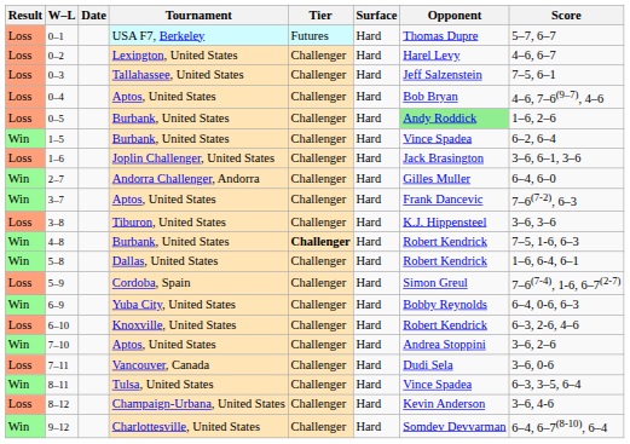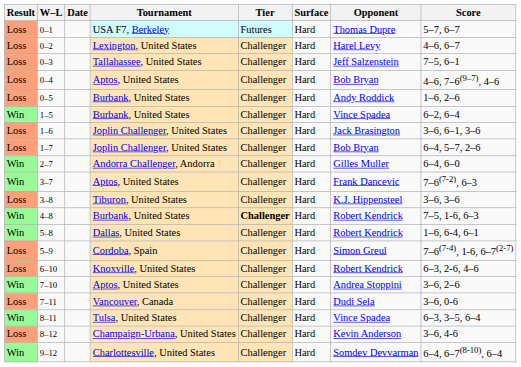0–5 | Opponent: lightgreen background -> no background
+ row: Loss | 1–7 | Joplin Challenger, United States | Challenger | Hard | Bob Bryan | 6–4, 5–7, 2–6
- row: Win | 6–9 | Yuba City, United States | Challenger | Hard | Bobby Reynolds | 6–4, 0-6, 6–3
